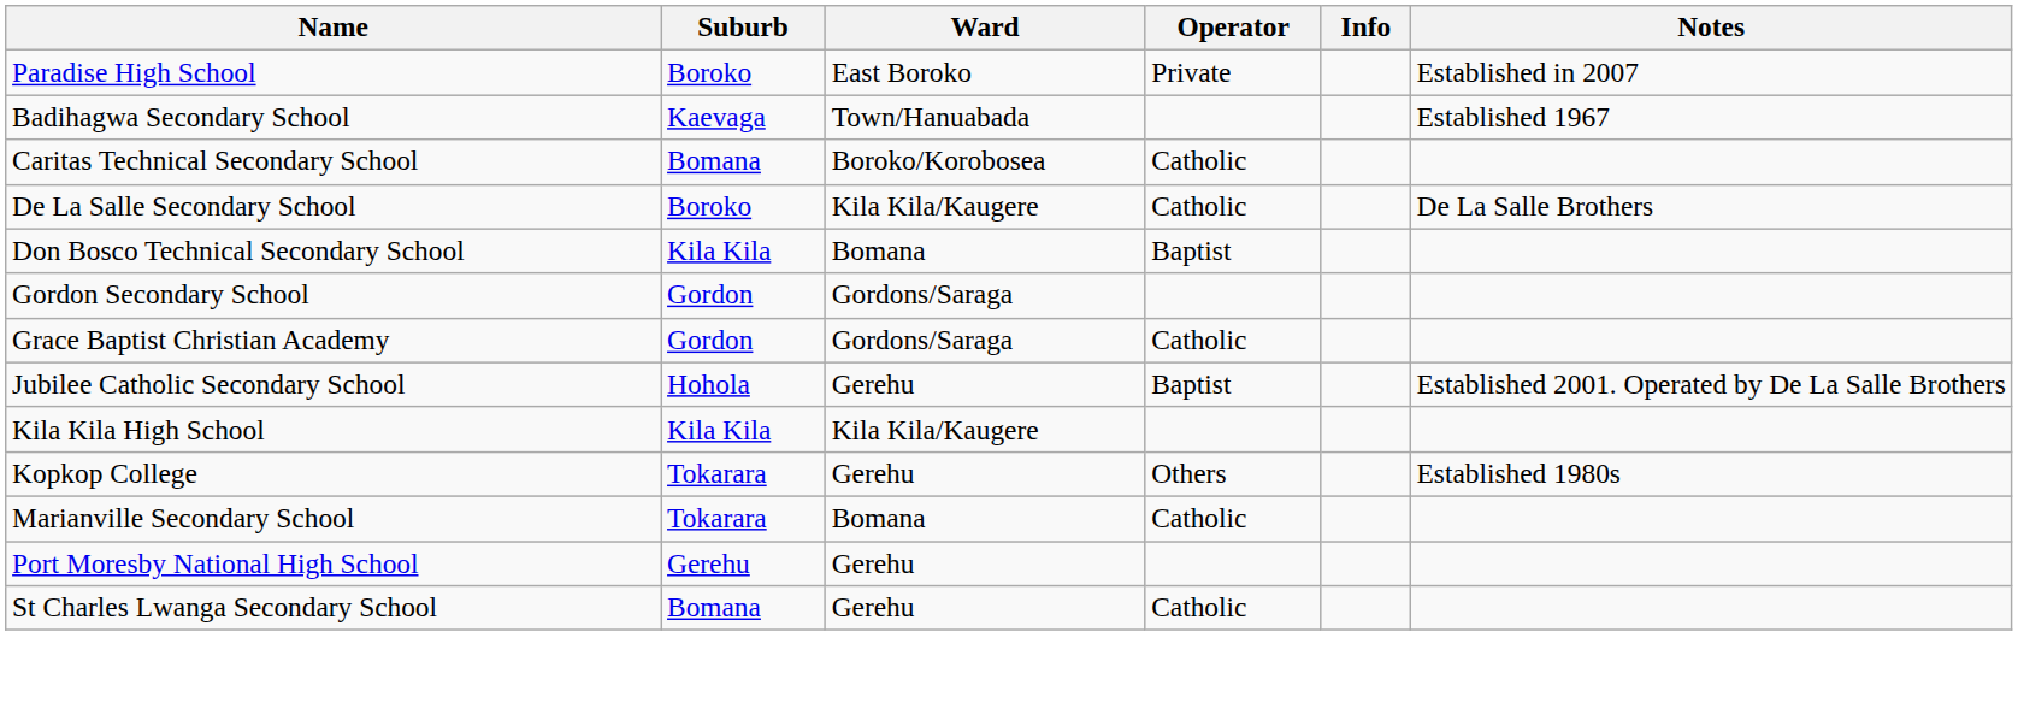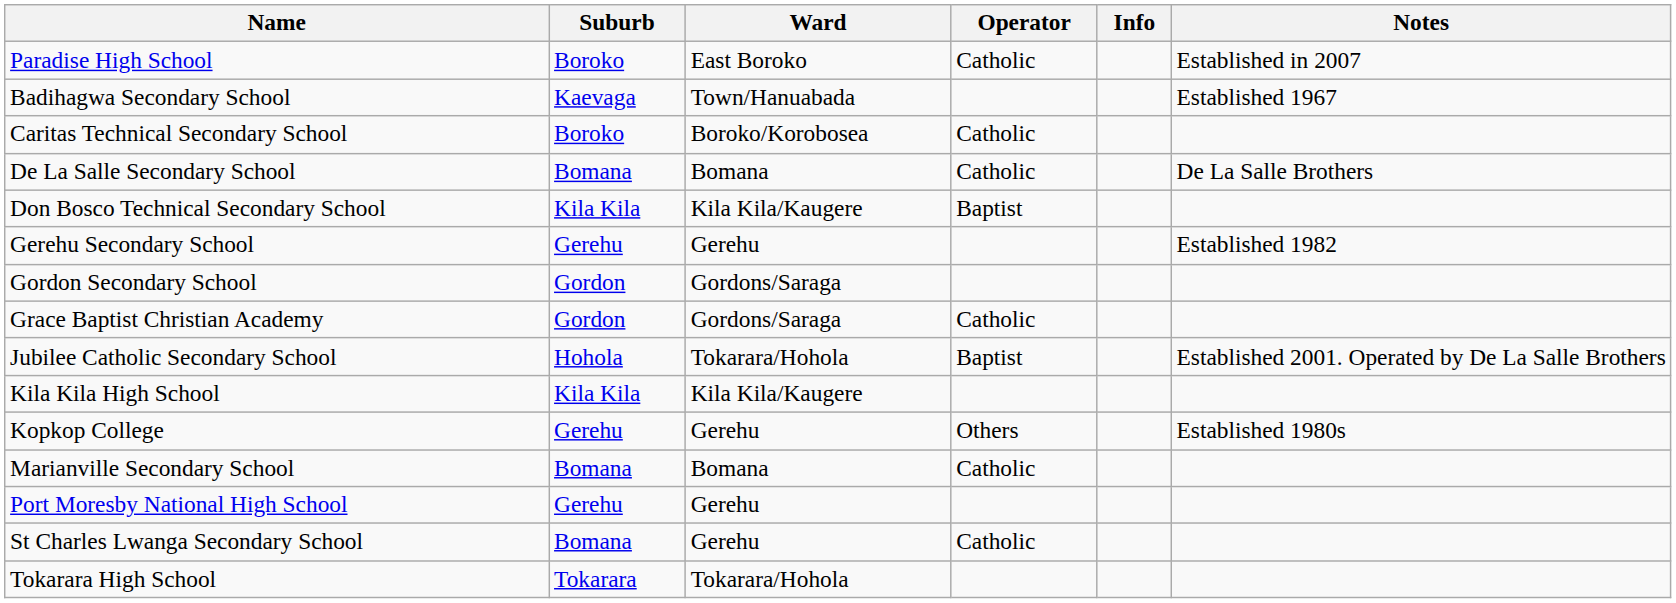Paradise High School | Operator: Private -> Catholic
Caritas Technical Secondary School | Suburb: Bomana -> Boroko
De La Salle Secondary School | Suburb: Boroko -> Bomana
De La Salle Secondary School | Ward: Kila Kila/Kaugere -> Bomana
Don Bosco Technical Secondary School | Ward: Bomana -> Kila Kila/Kaugere
+ row: Gerehu Secondary School | Gerehu | Gerehu | Established 1982
Jubilee Catholic Secondary School | Ward: Gerehu -> Tokarara/Hohola
Kopkop College | Suburb: Tokarara -> Gerehu
Marianville Secondary School | Suburb: Tokarara -> Bomana
+ row: Tokarara High School | Tokarara | Tokarara/Hohola
